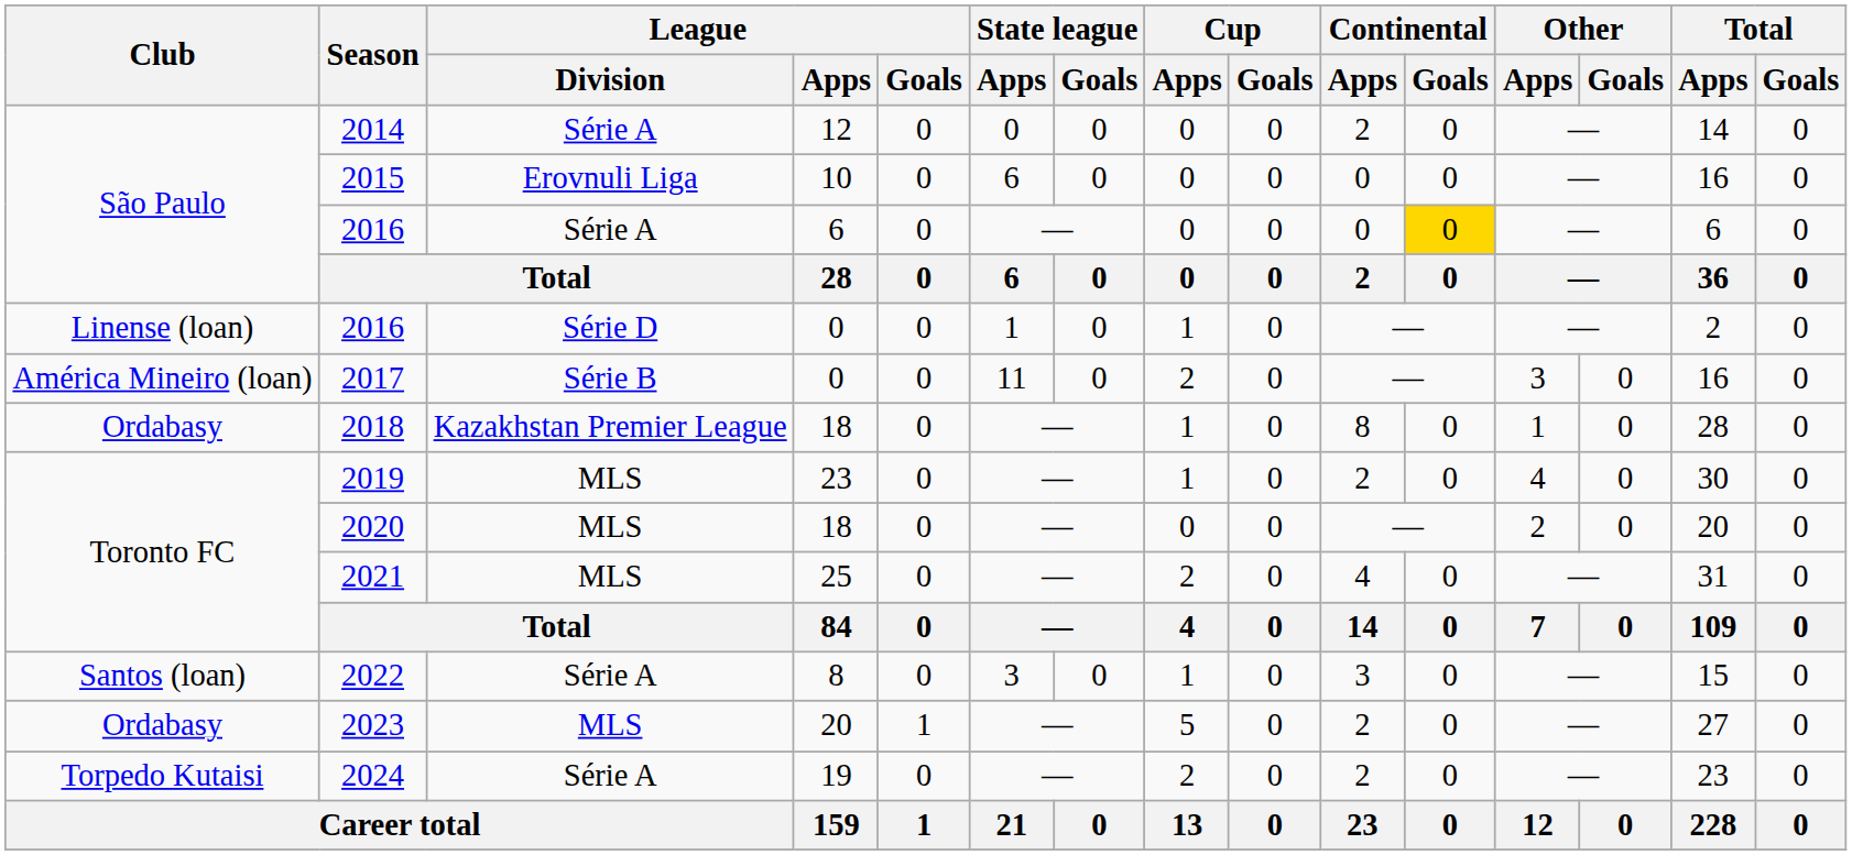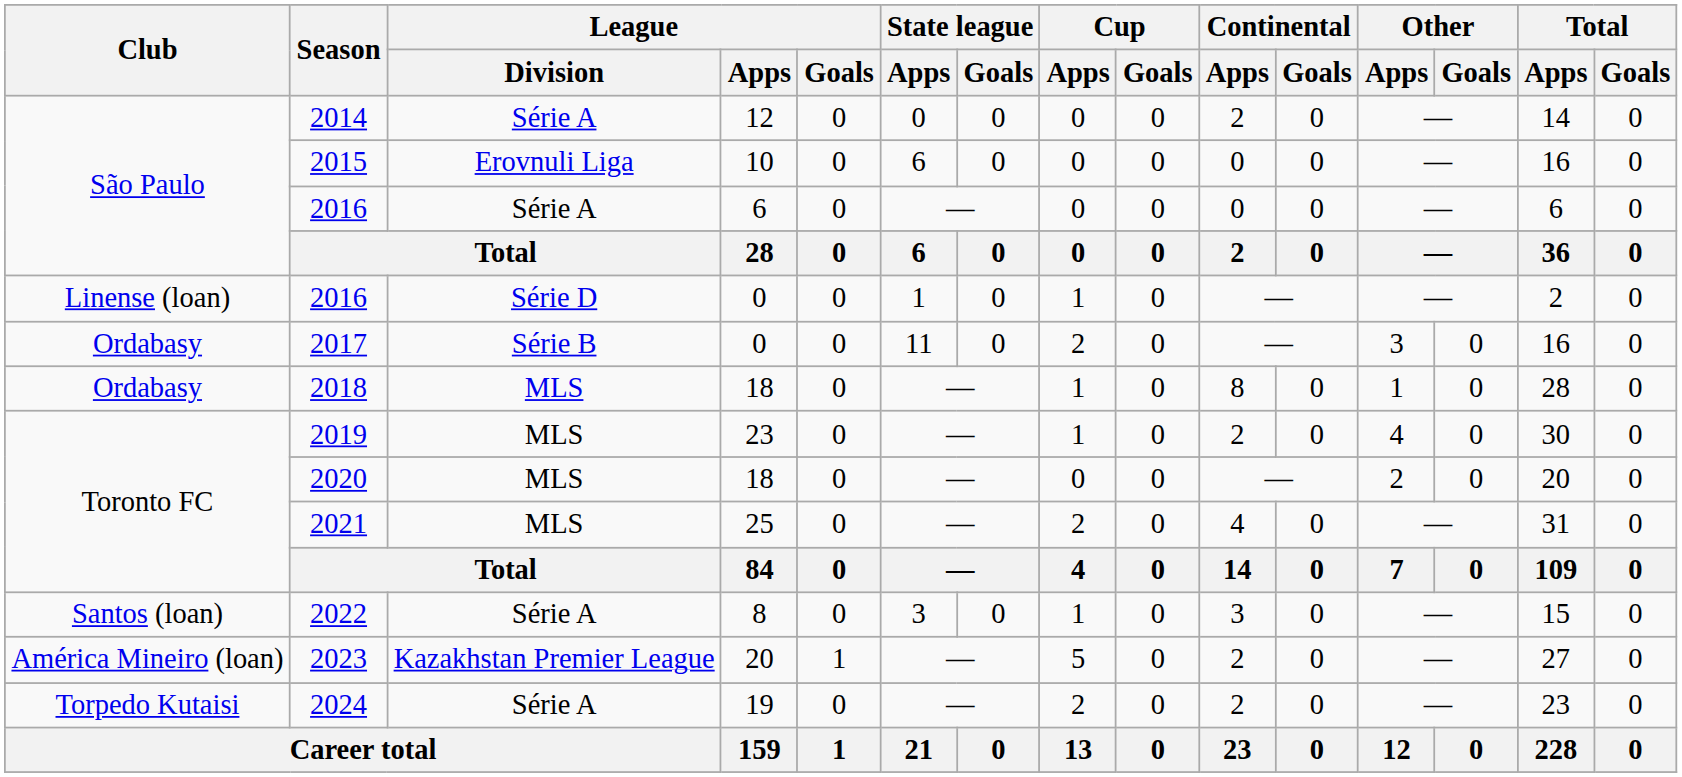2016 / 6 | Continental / Goals: gold background -> no background
2017 | Club: América Mineiro (loan) -> Ordabasy
2018 | League / Division: Kazakhstan Premier League -> MLS
2023 | Club: Ordabasy -> América Mineiro (loan)
2023 | League / Division: MLS -> Kazakhstan Premier League
